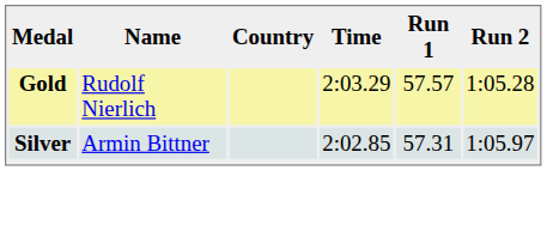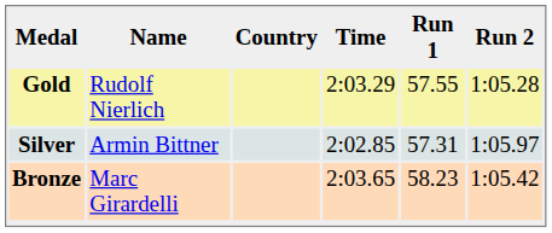Gold | Run 1: 57.57 -> 57.55
+ row: Bronze | Marc Girardelli | 2:03.65 | 58.23 | 1:05.42
